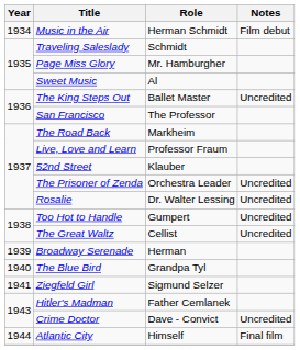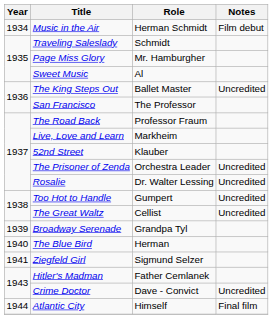The Road Back | Role: Markheim -> Professor Fraum
Live, Love and Learn | Role: Professor Fraum -> Markheim
Broadway Serenade | Role: Herman -> Grandpa Tyl
The Blue Bird | Role: Grandpa Tyl -> Herman
